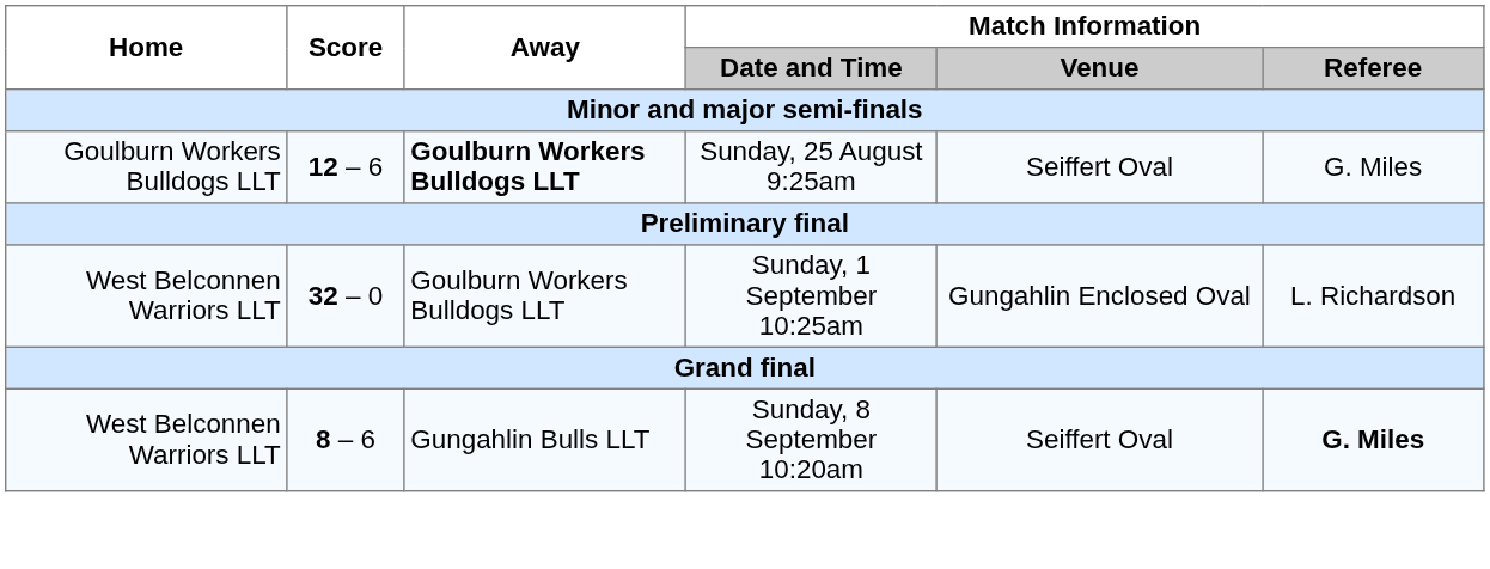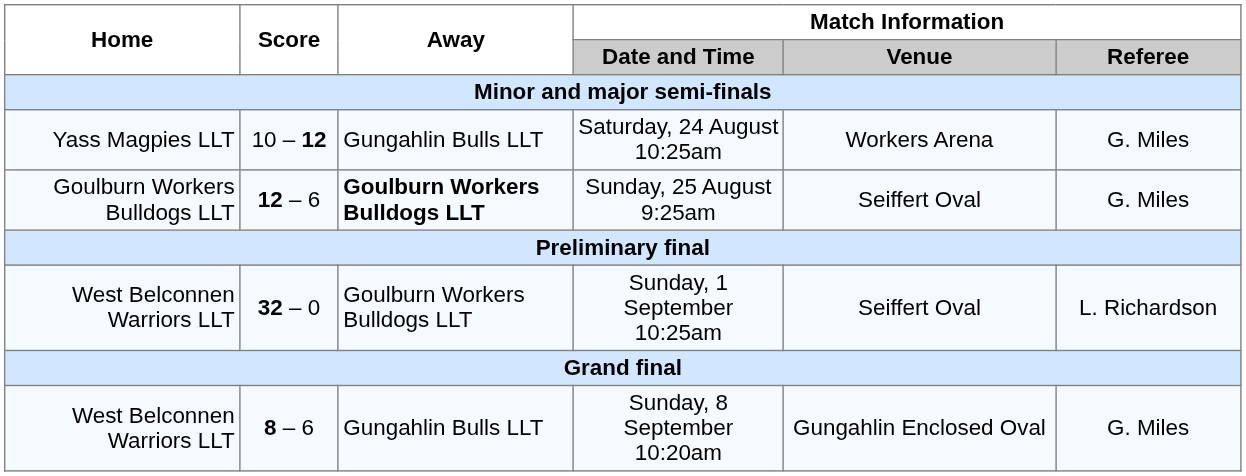+ row: Yass Magpies LLT | 10 – 12 | Gungahlin Bulls LLT | Saturday, 24 August 10:25am | Workers Arena | G. Miles
Sunday, 1 September 10:25am | Match Information / Venue: Gungahlin Enclosed Oval -> Seiffert Oval
Sunday, 8 September 10:20am | Match Information / Venue: Seiffert Oval -> Gungahlin Enclosed Oval
Sunday, 8 September 10:20am | Match Information / Referee: bold -> normal
